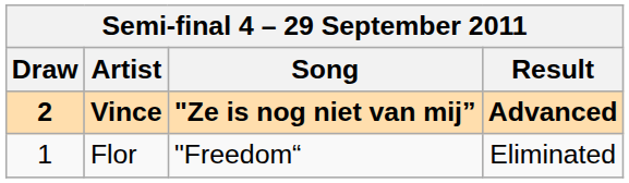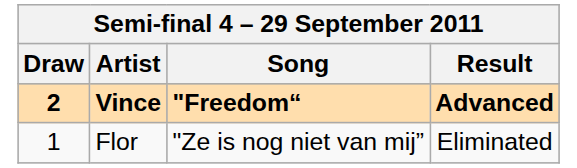Vince | Song: "Ze is nog niet van mij” -> "Freedom“
Flor | Song: "Freedom“ -> "Ze is nog niet van mij”
